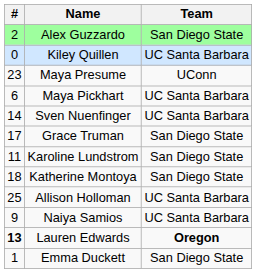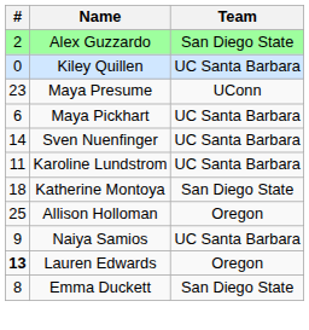- row: 17 | Grace Truman | San Diego State
Karoline Lundstrom | Team: San Diego State -> UC Santa Barbara
Allison Holloman | Team: UC Santa Barbara -> Oregon
Lauren Edwards | Team: bold -> normal
Emma Duckett | #: 1 -> 8
